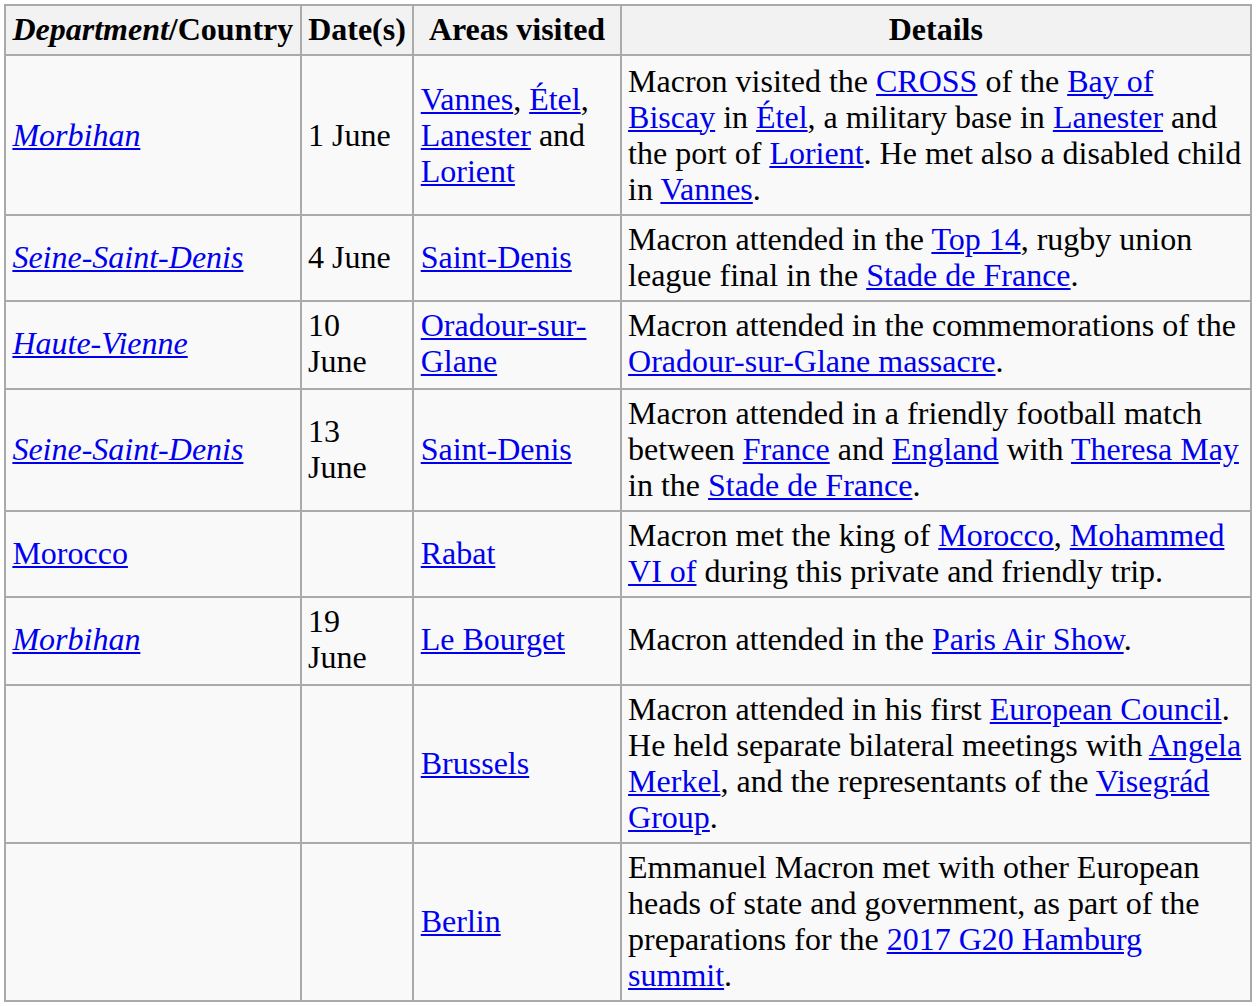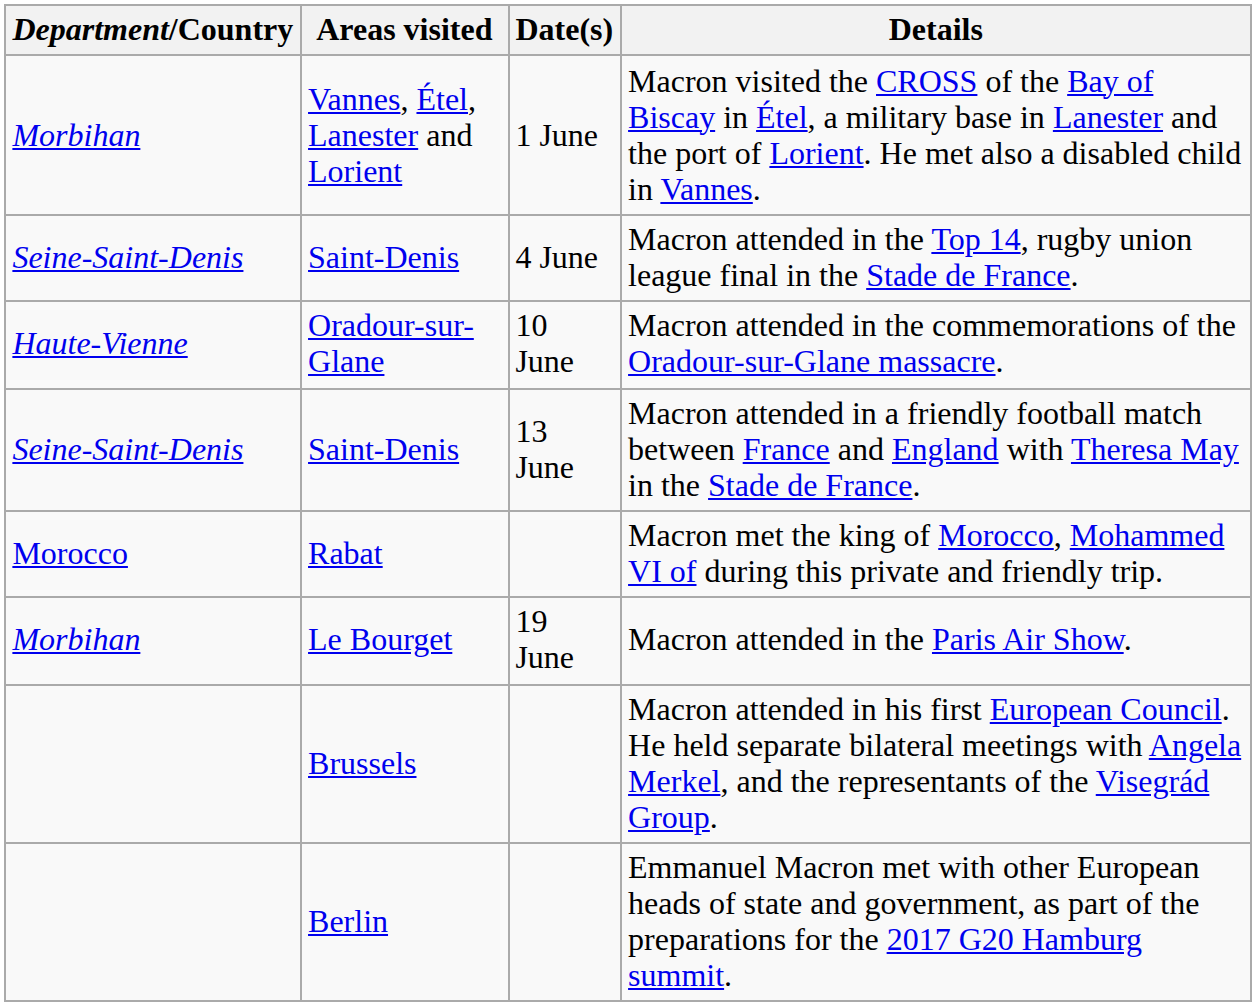columns swapped: Areas visited <-> Date(s)
